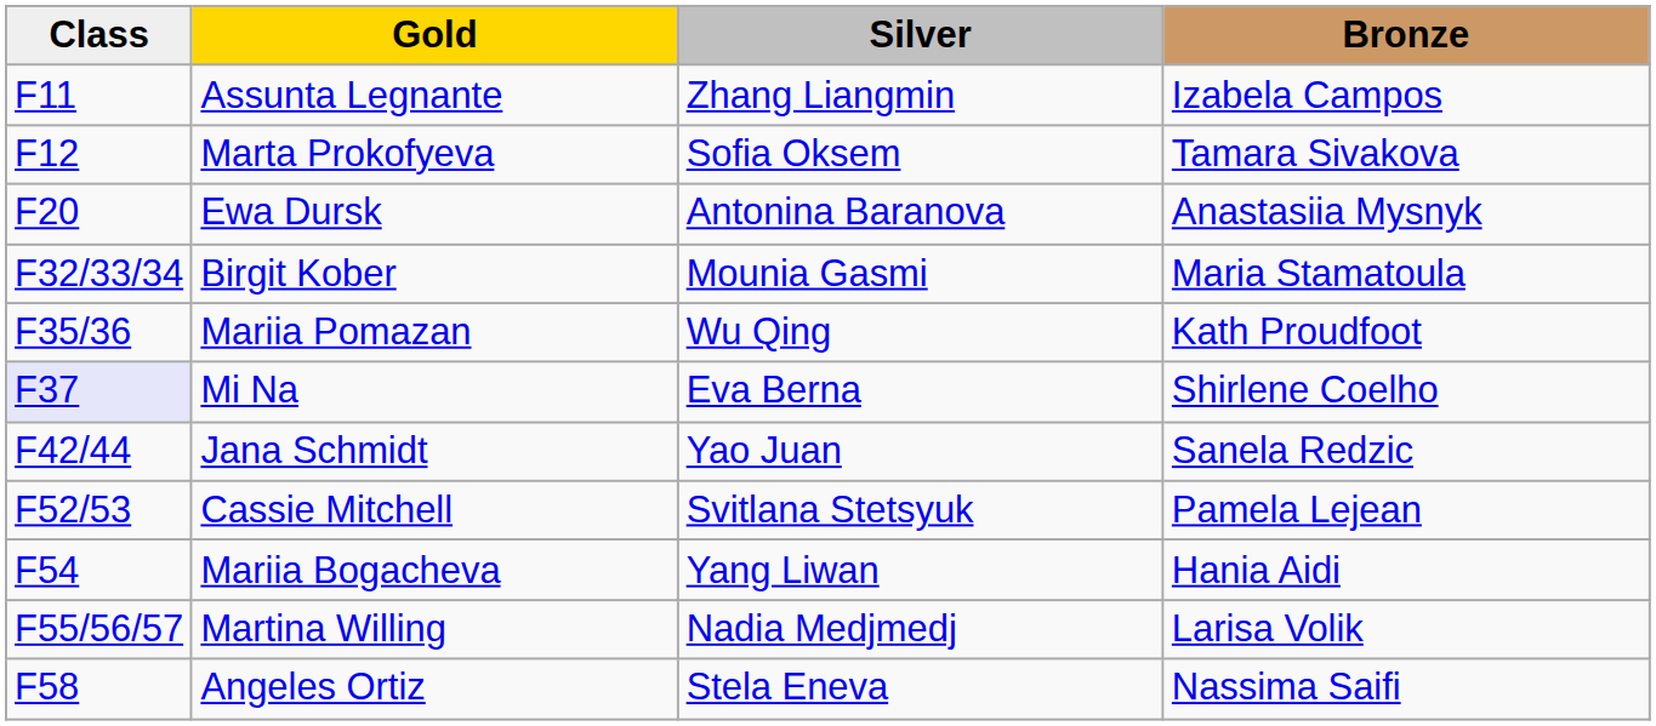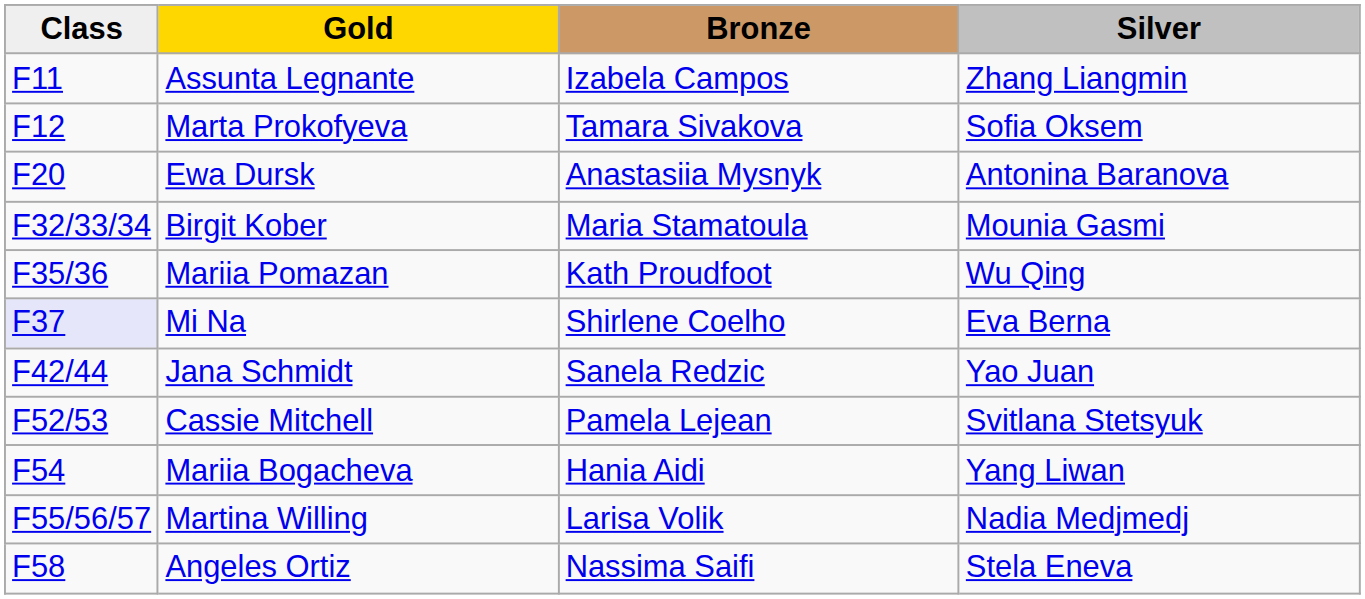columns swapped: Silver <-> Bronze
